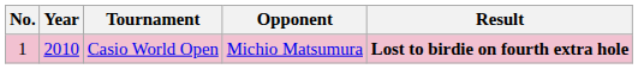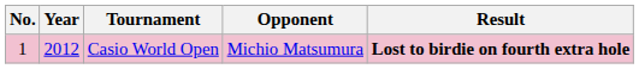Casio World Open | Year: 2010 -> 2012
